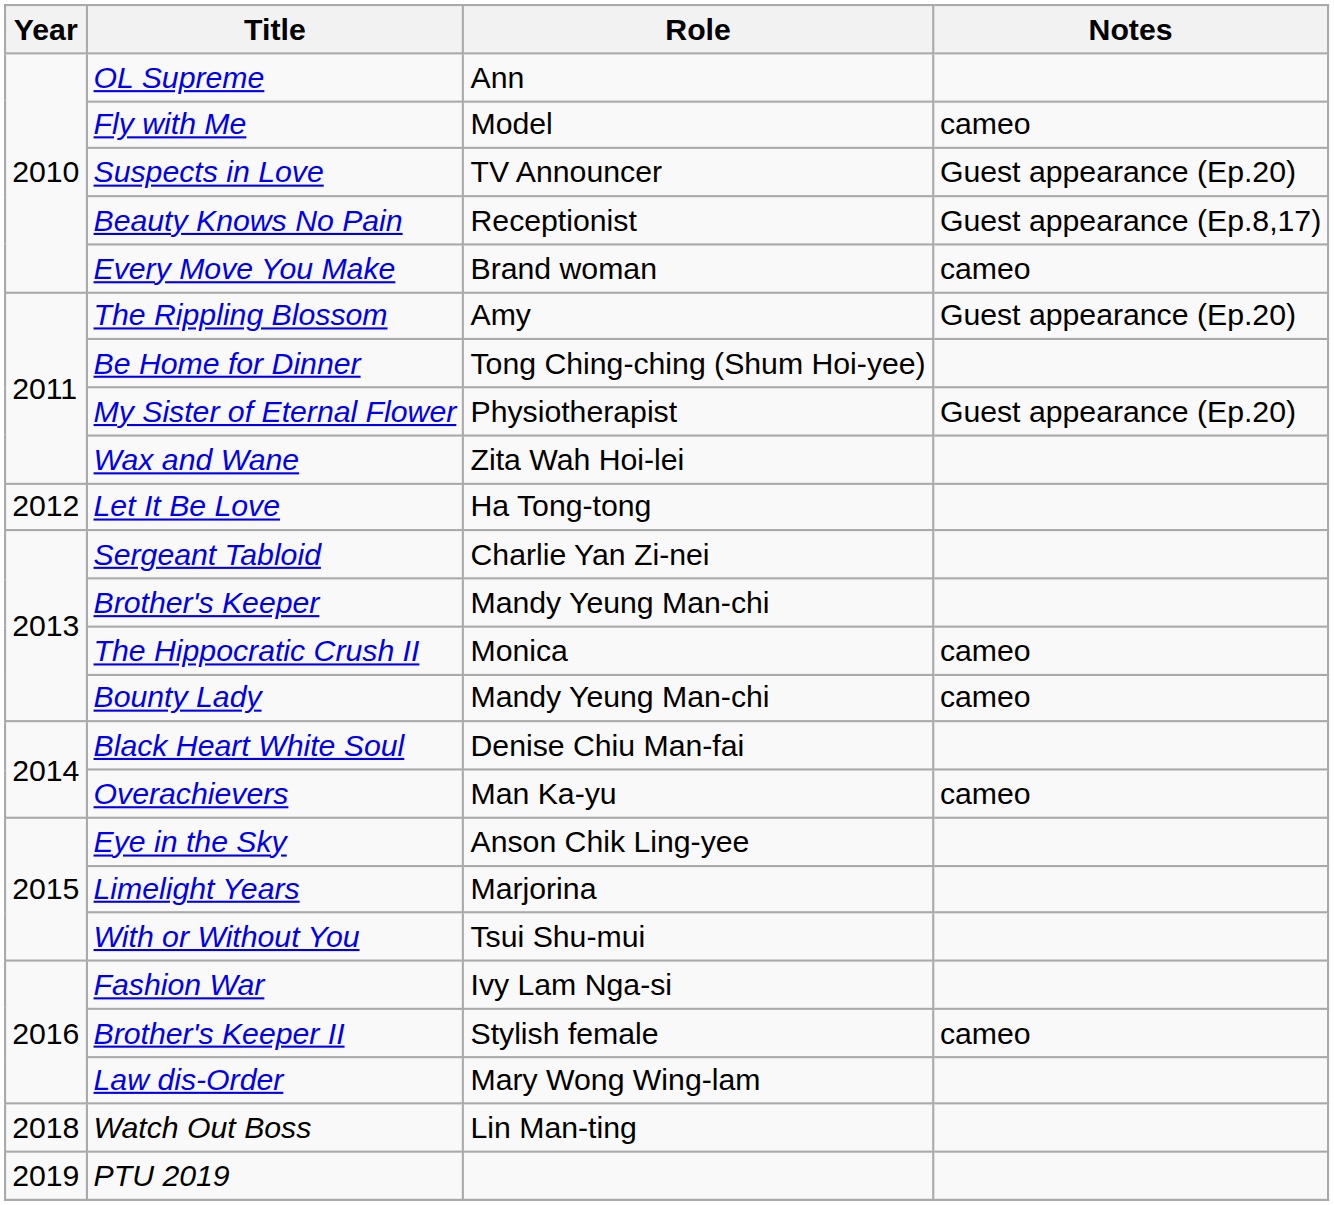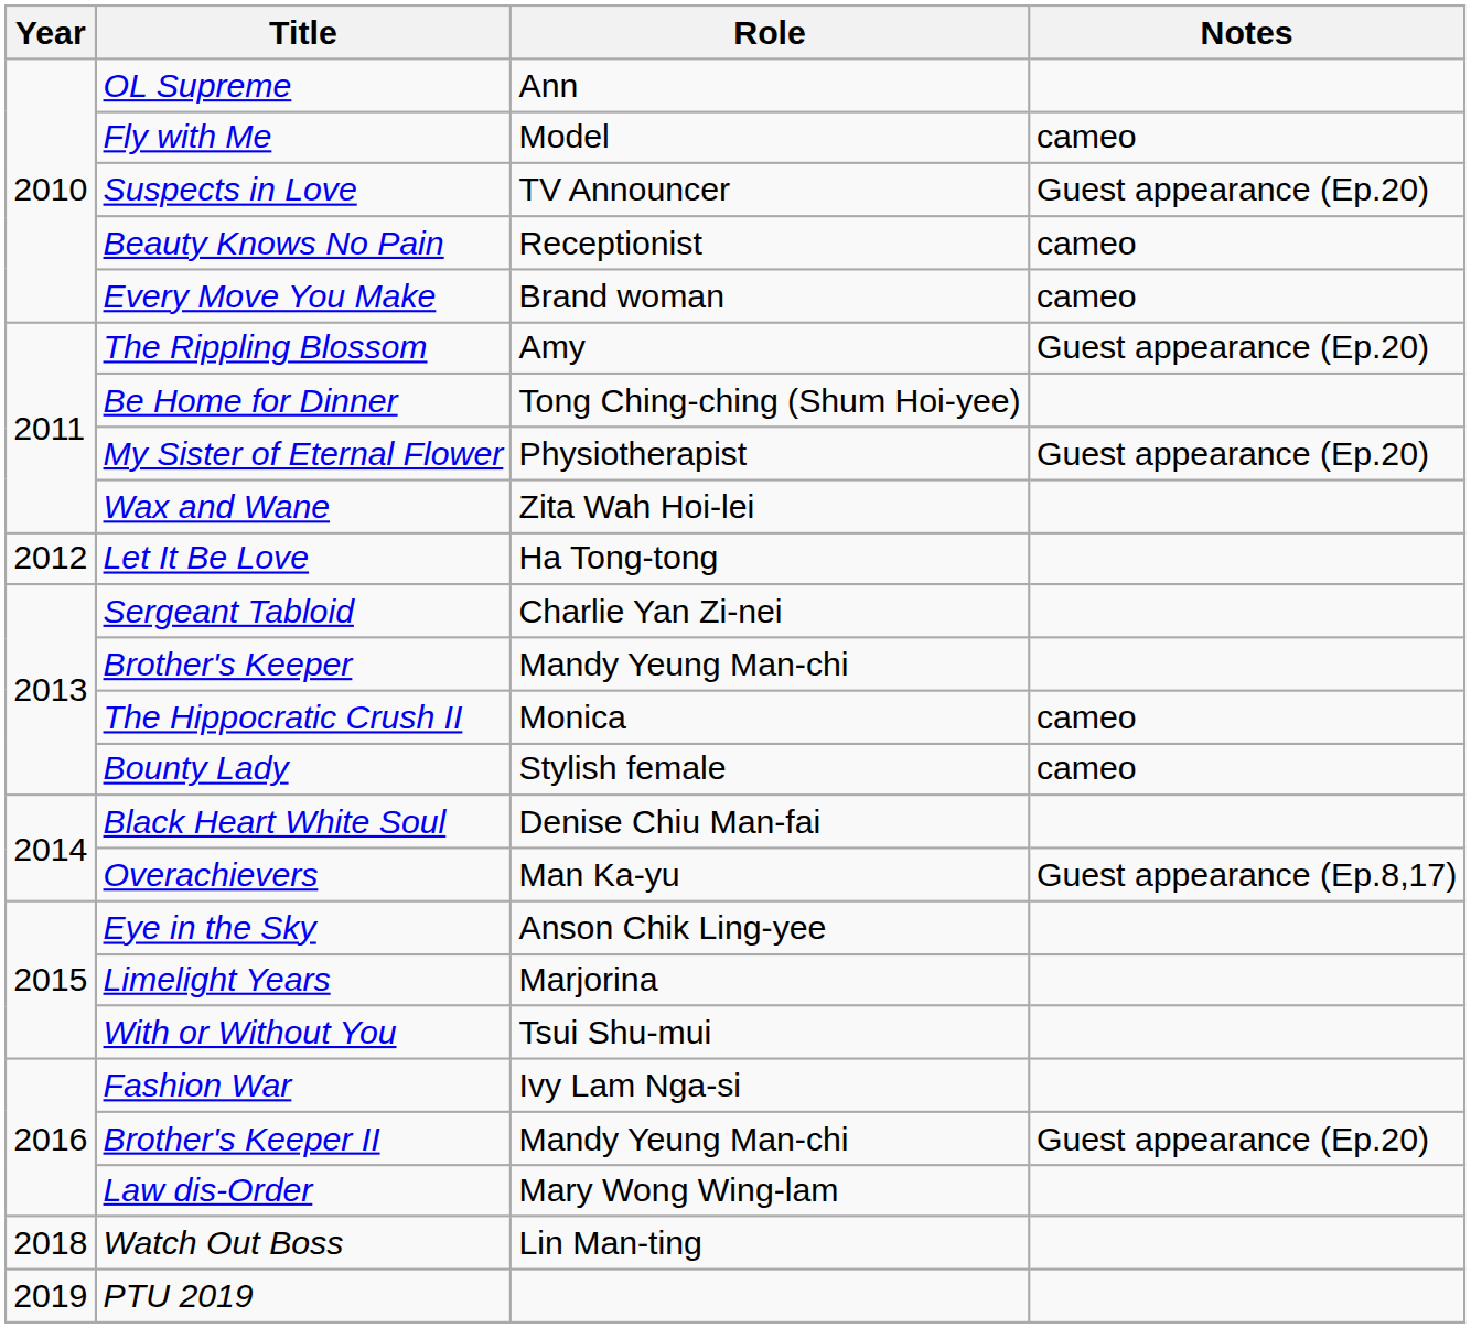Beauty Knows No Pain | Notes: Guest appearance (Ep.8,17) -> cameo
Bounty Lady | Role: Mandy Yeung Man-chi -> Stylish female
Overachievers | Notes: cameo -> Guest appearance (Ep.8,17)
Brother's Keeper II | Role: Stylish female -> Mandy Yeung Man-chi
Brother's Keeper II | Notes: cameo -> Guest appearance (Ep.20)
